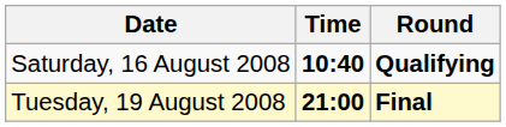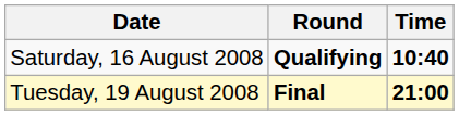columns swapped: Time <-> Round
